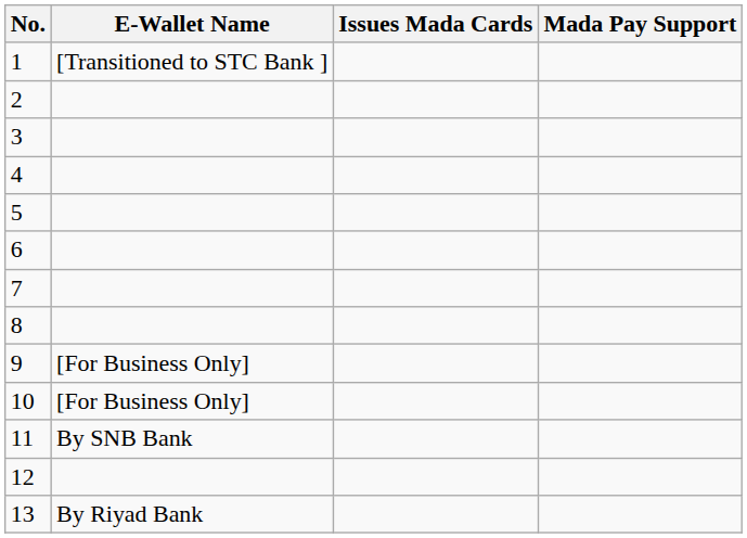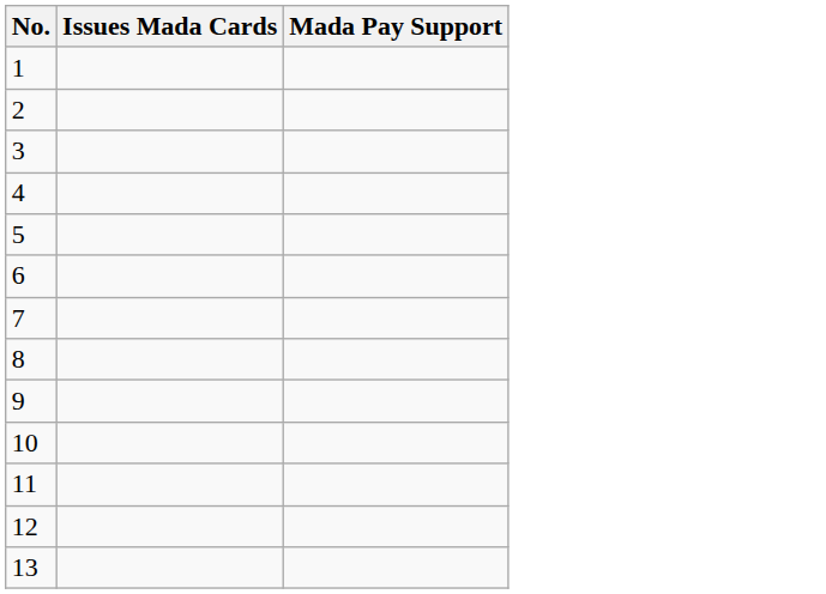- column: E-Wallet Name | [Transitioned to STC Bank ] | [For Business Only] | [For Business Only] | By SNB Bank | By Riyad Bank
